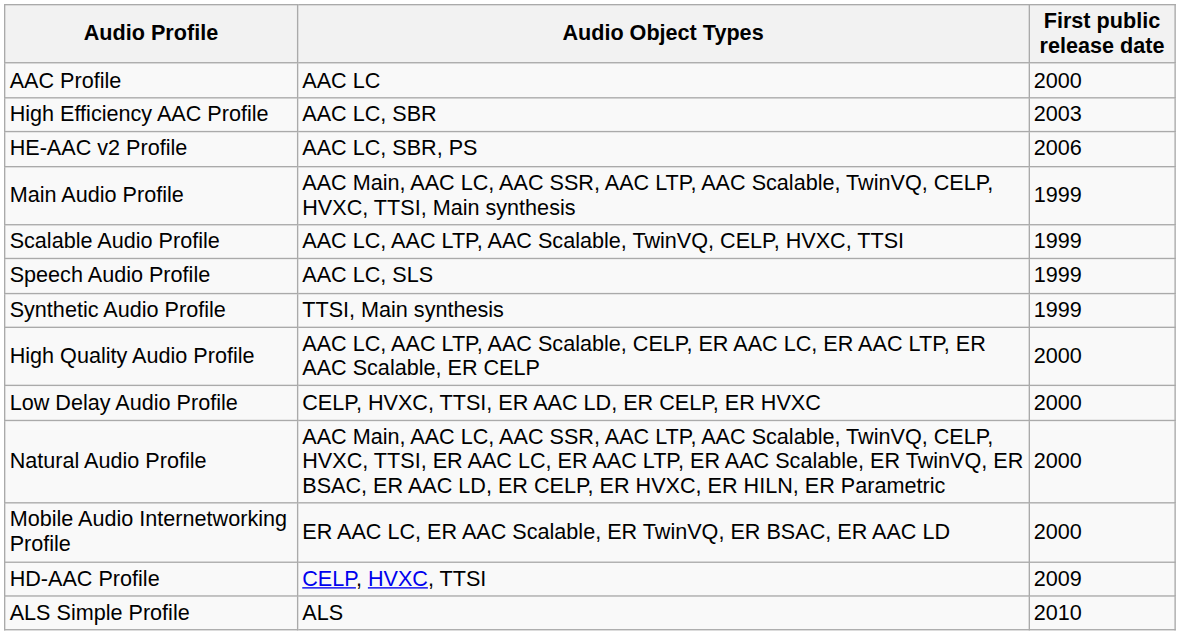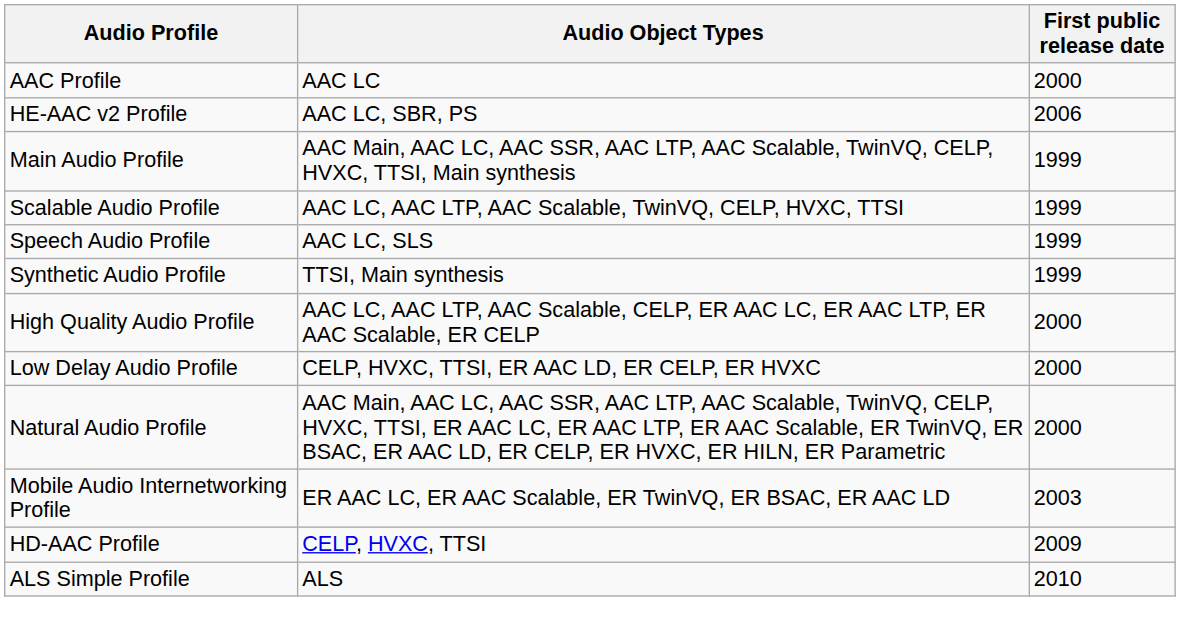- row: High Efficiency AAC Profile | AAC LC, SBR | 2003
Mobile Audio Internetworking Profile | First public release date: 2000 -> 2003
